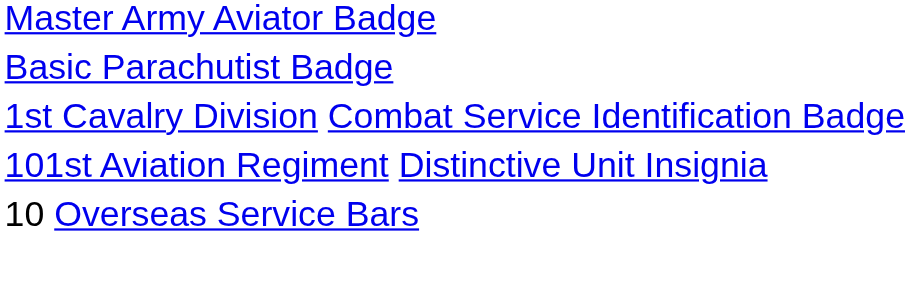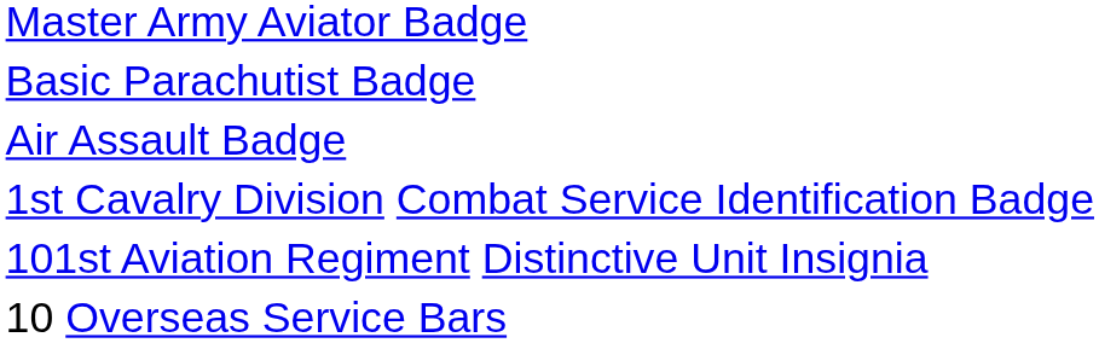+ row: Air Assault Badge
